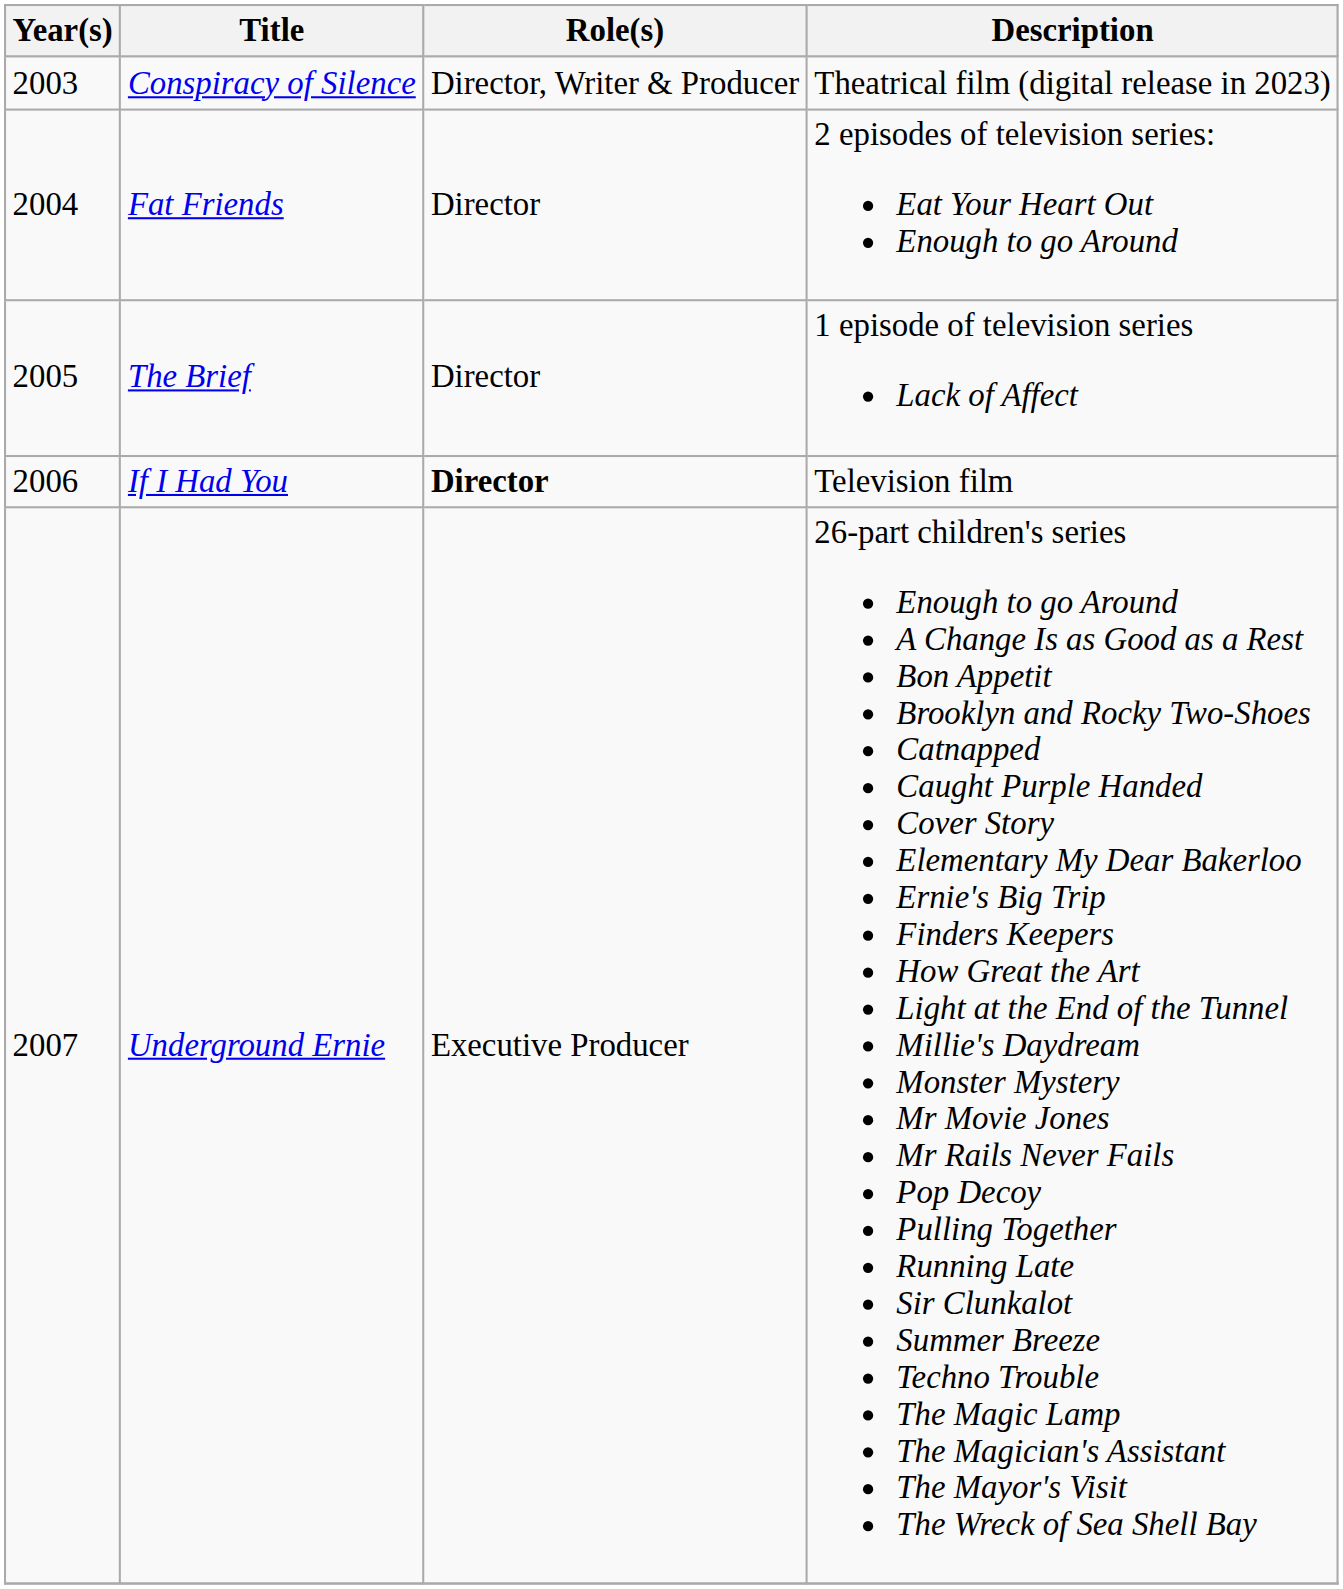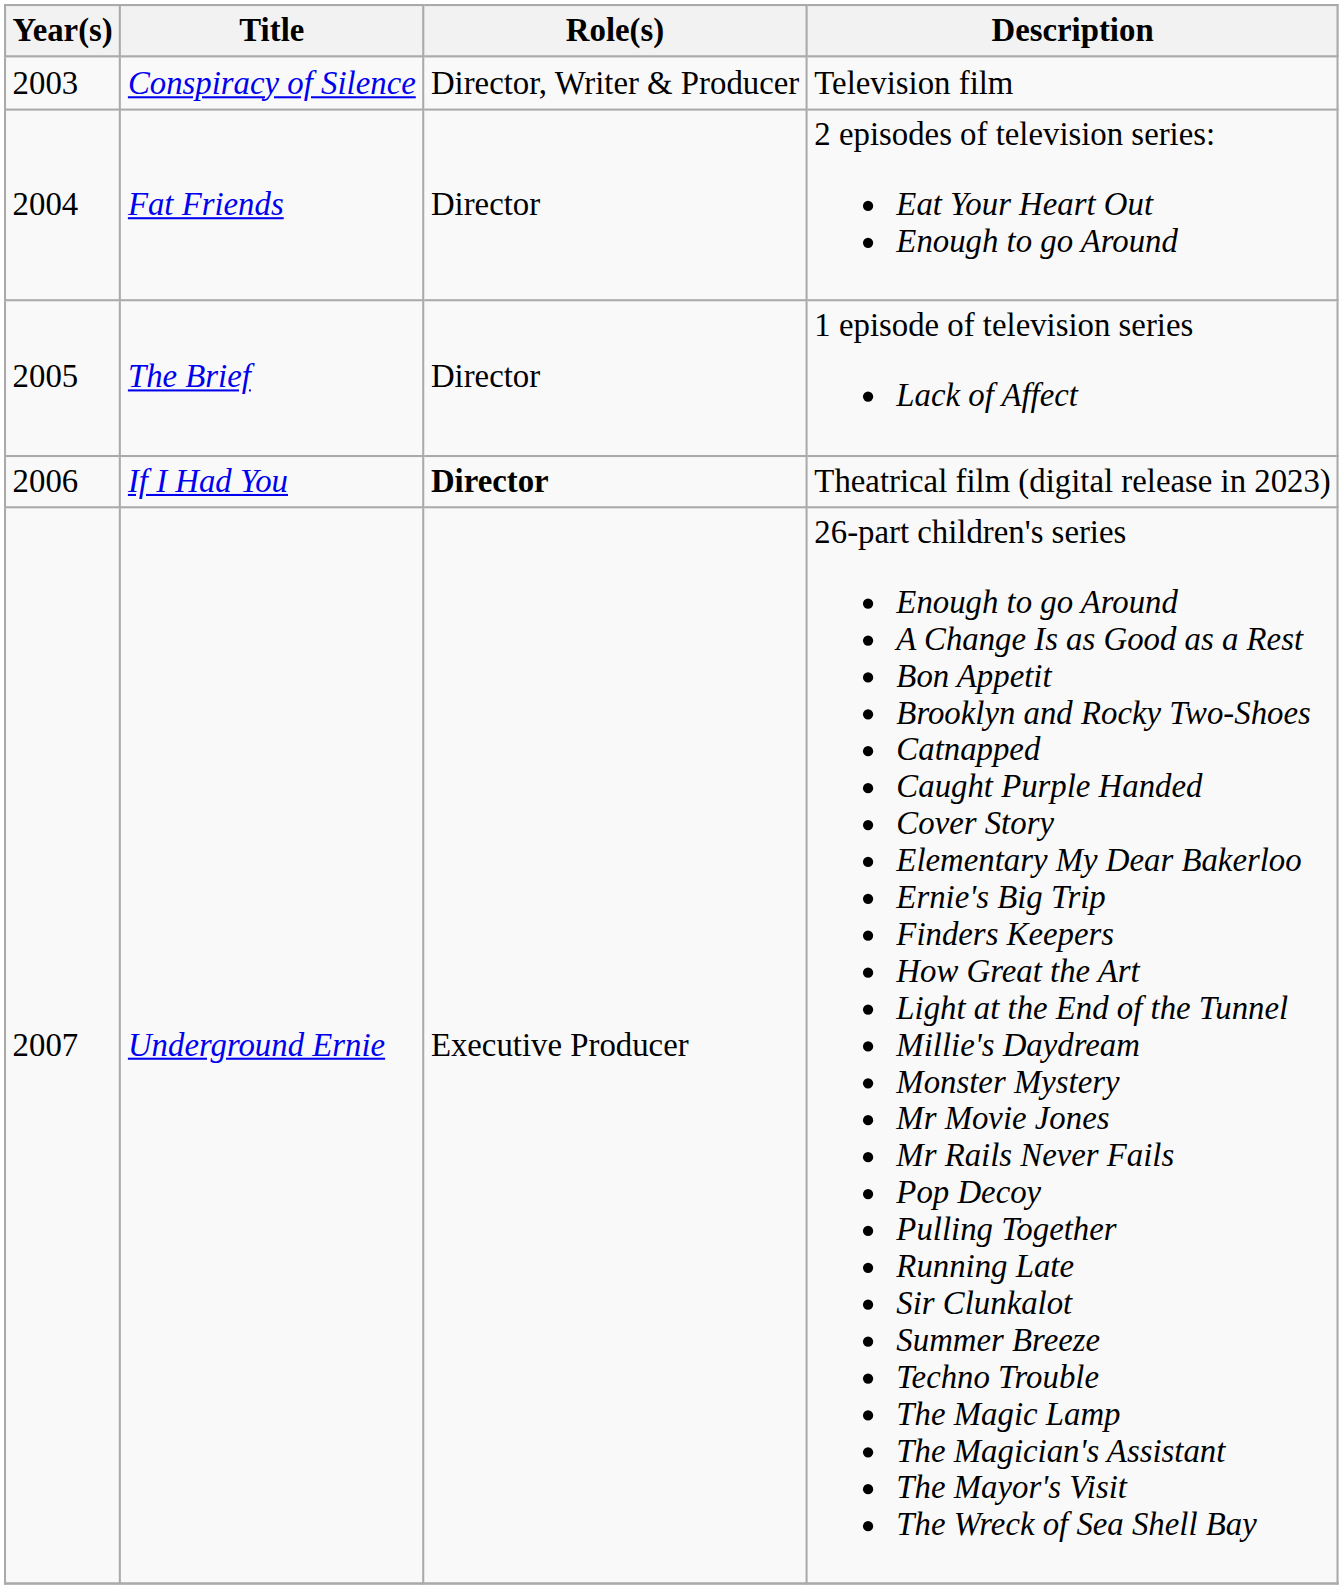Conspiracy of Silence | Description: Theatrical film (digital release in 2023) -> Television film
If I Had You | Description: Television film -> Theatrical film (digital release in 2023)
